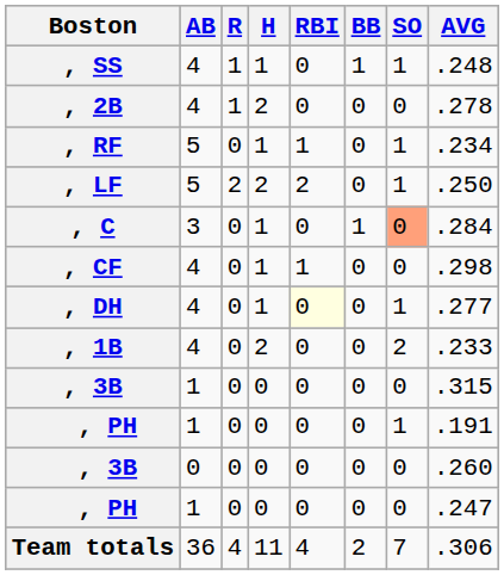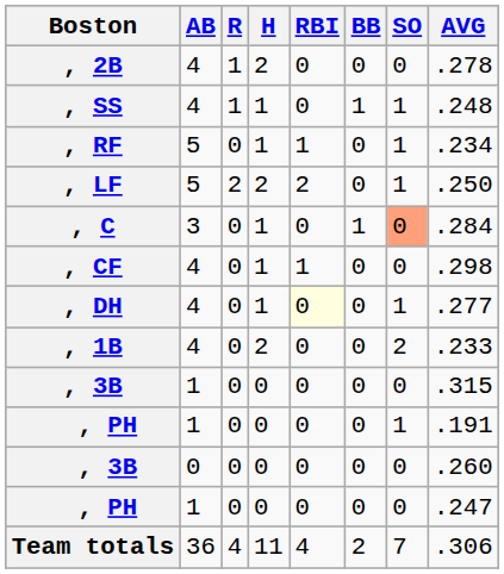rows swapped: , SS <-> , 2B
